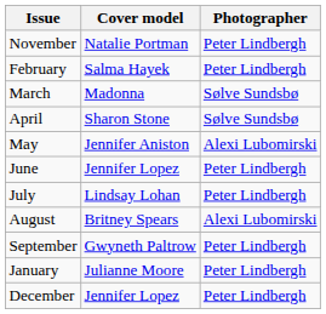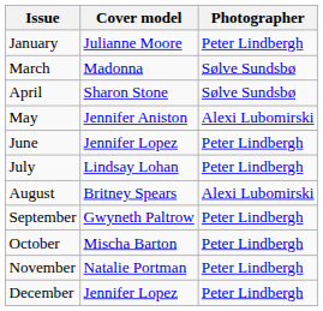rows swapped: January <-> November
- row: February | Salma Hayek | Peter Lindbergh
+ row: October | Mischa Barton | Peter Lindbergh
